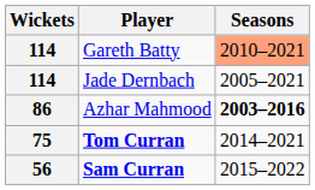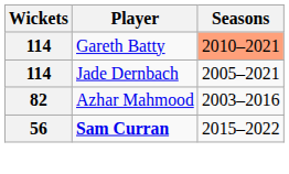Azhar Mahmood | Wickets: 86 -> 82
Azhar Mahmood | Seasons: bold -> normal
- row: 75 | Tom Curran | 2014–2021
